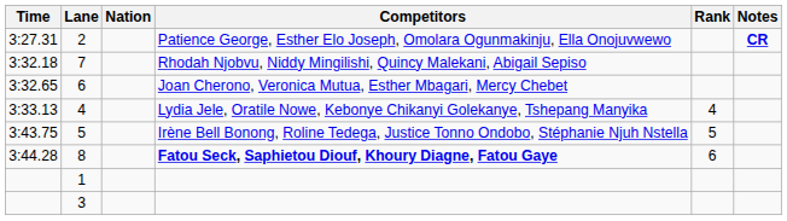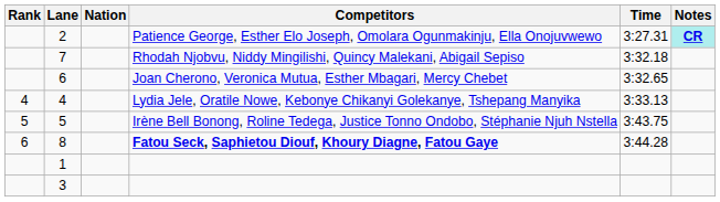columns swapped: Rank <-> Time
2 | Notes: no background -> paleturquoise background
